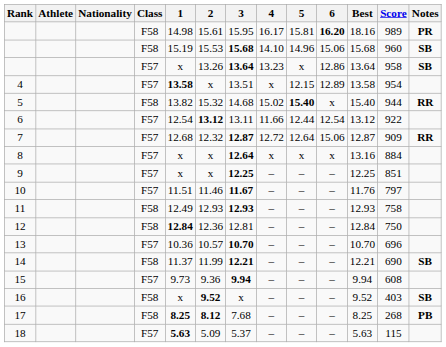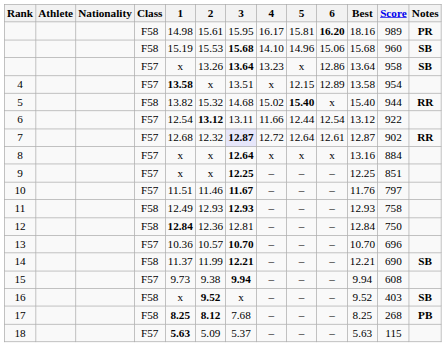7 | 3: no background -> lavender background
7 | 6: 15.06 -> 12.61
7 | Score: 909 -> 902
15 | 2: 9.36 -> 9.38
